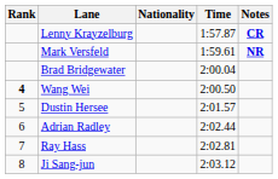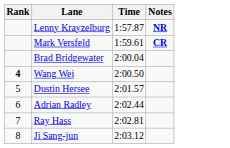- column: Nationality
Lenny Krayzelburg | Notes: CR -> NR
Mark Versfeld | Notes: NR -> CR
